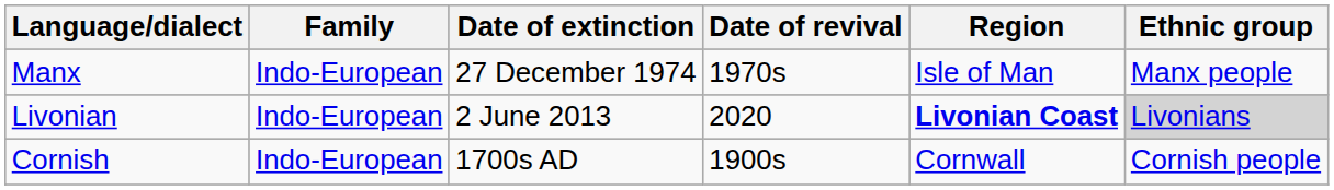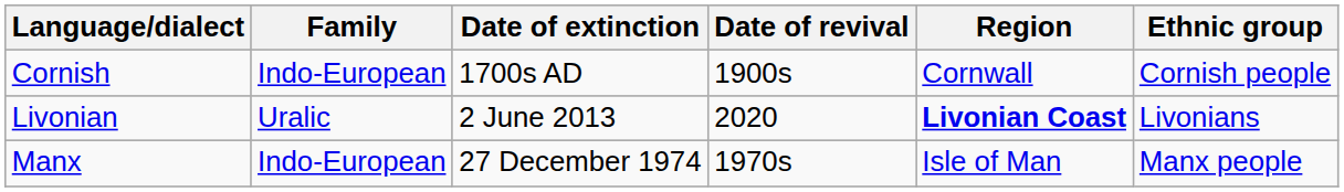rows swapped: Cornish <-> Manx
Livonian | Family: Indo-European -> Uralic
Livonian | Ethnic group: lightgrey background -> no background
